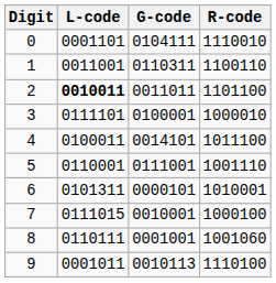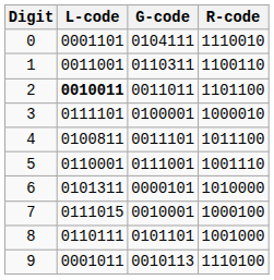4 | L-code: 0100011 -> 0100811
4 | G-code: 0014101 -> 0011101
6 | R-code: 1010001 -> 1010000
8 | G-code: 0001001 -> 0101101
8 | R-code: 1001060 -> 1001000
